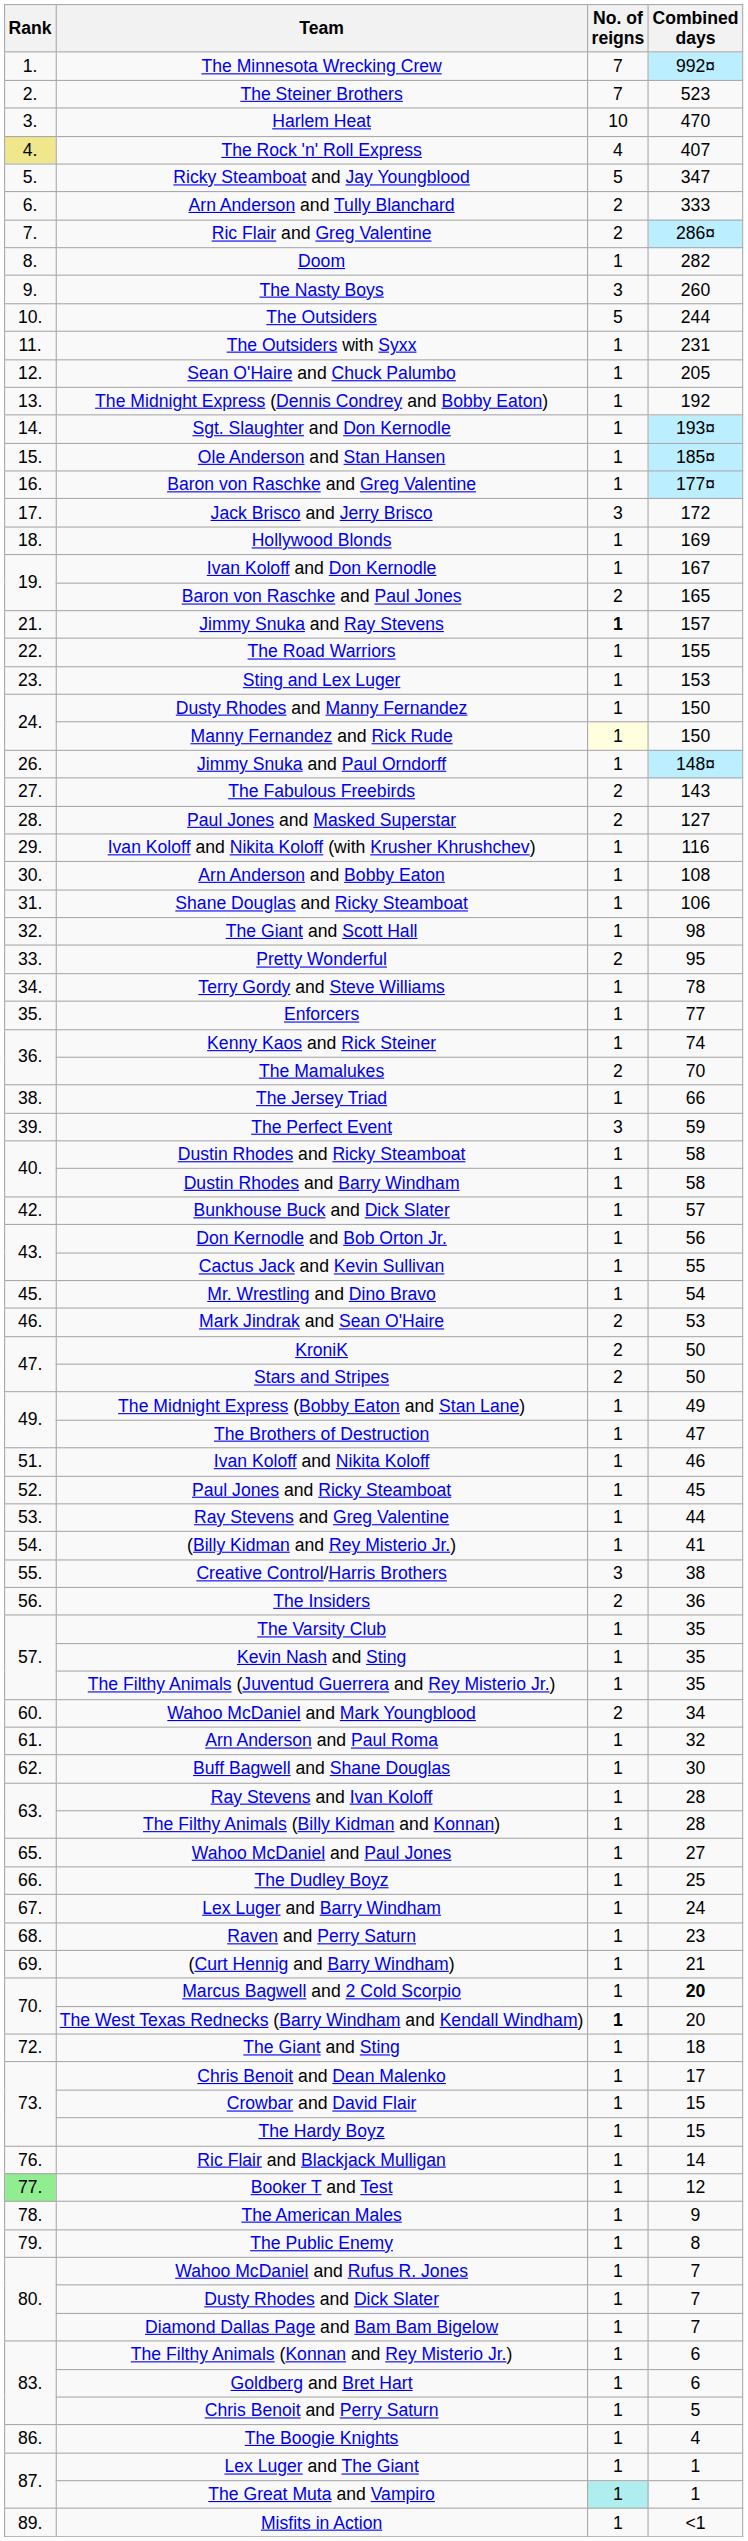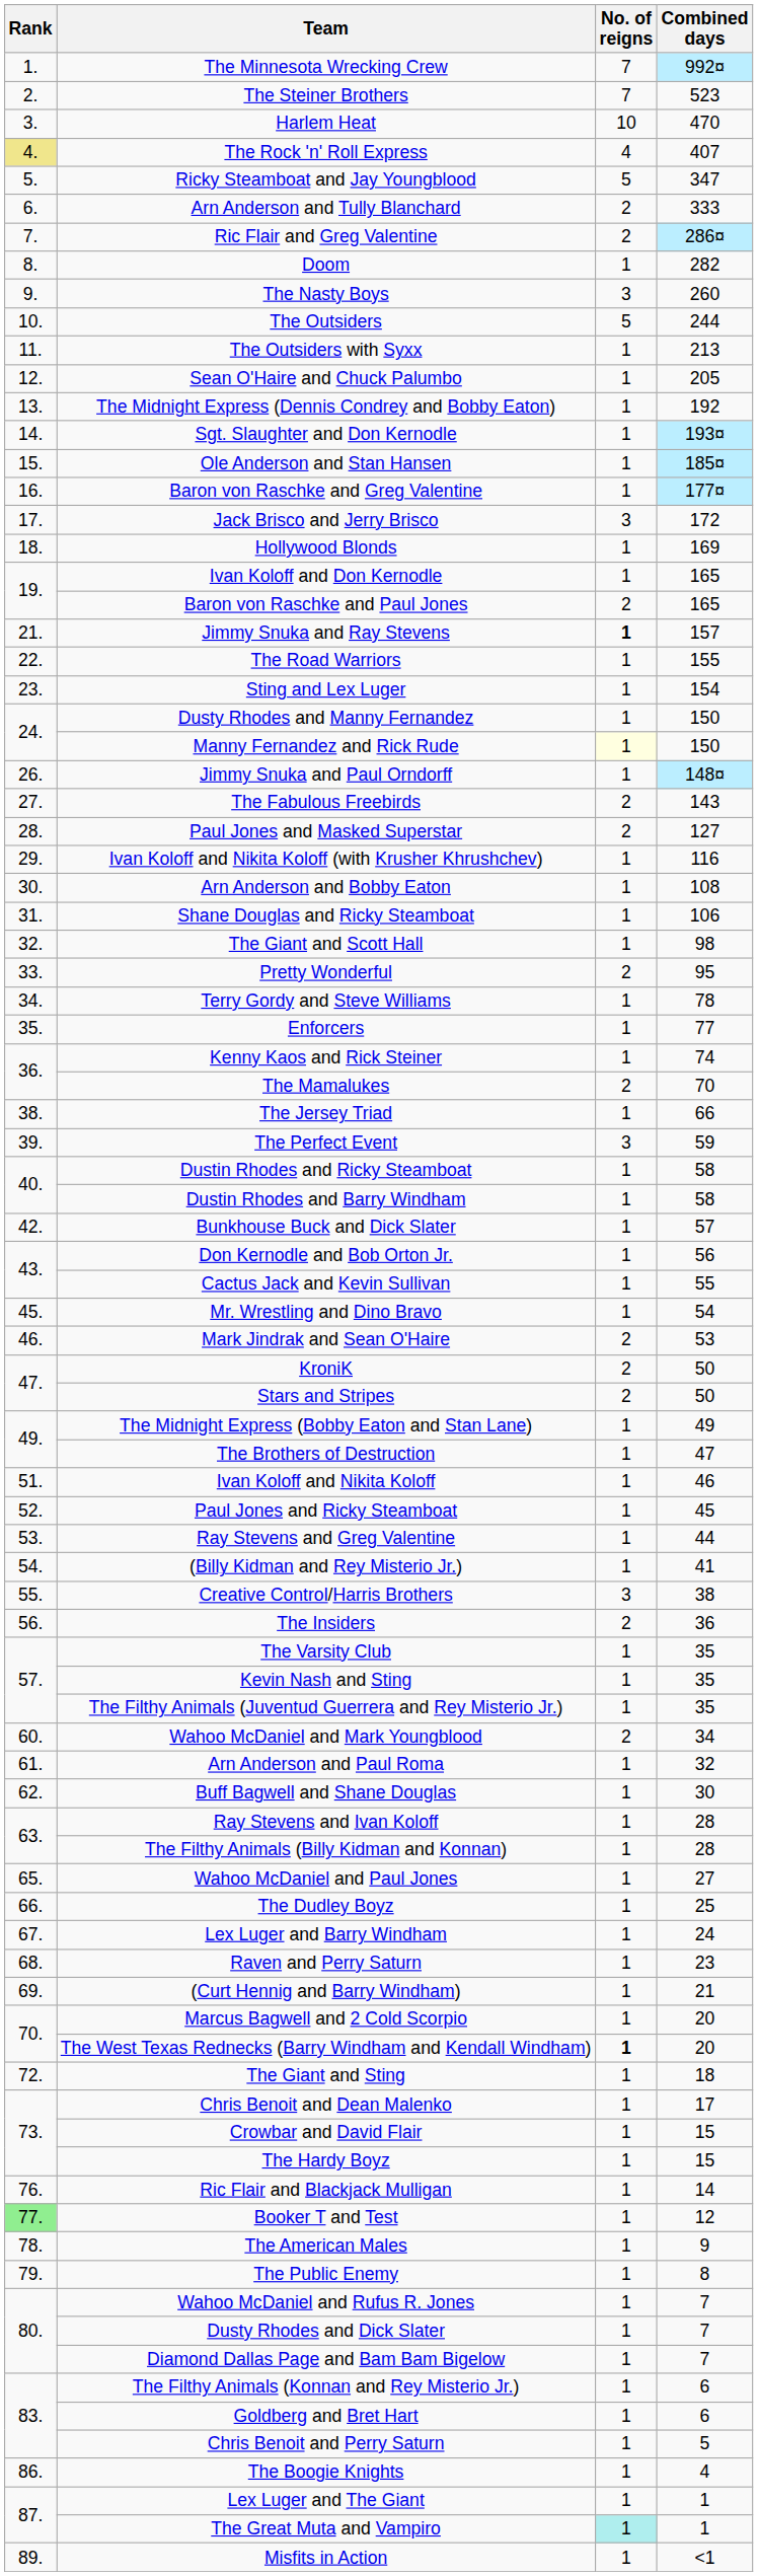The Outsiders with Syxx | Combined days: 231 -> 213
Ivan Koloff and Don Kernodle | Combined days: 167 -> 165
Sting and Lex Luger | Combined days: 153 -> 154
Marcus Bagwell and 2 Cold Scorpio | Combined days: bold -> normal
